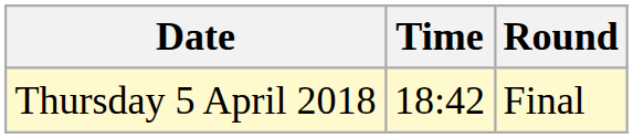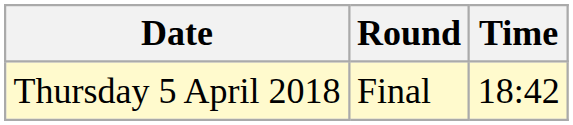columns swapped: Time <-> Round
